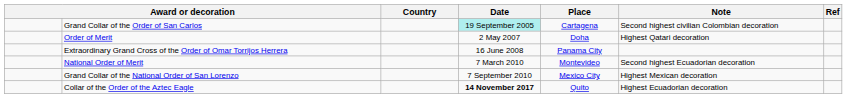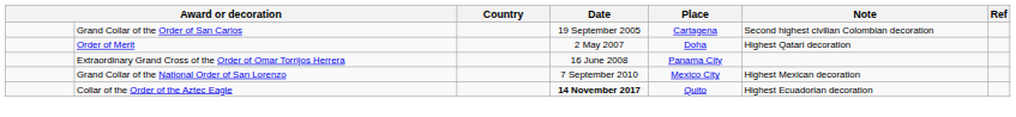Grand Collar of the Order of San Carlos | Date: paleturquoise background -> no background
- row: National Order of Merit | 7 March 2010 | Montevideo | Second highest Ecuadorian decoration
